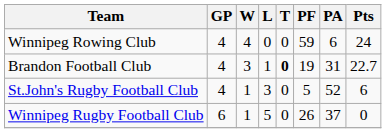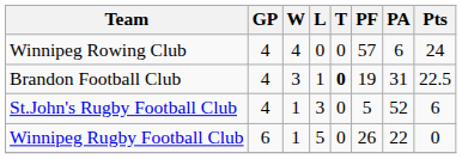Winnipeg Rowing Club | PF: 59 -> 57
Brandon Football Club | Pts: 22.7 -> 22.5
Winnipeg Rugby Football Club | PA: 37 -> 22
